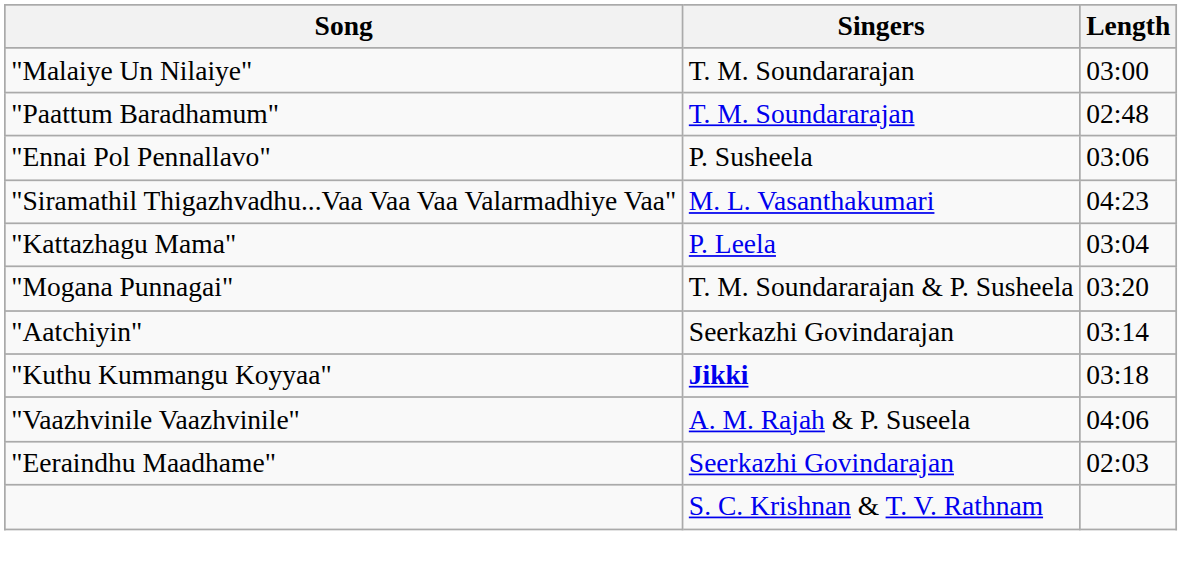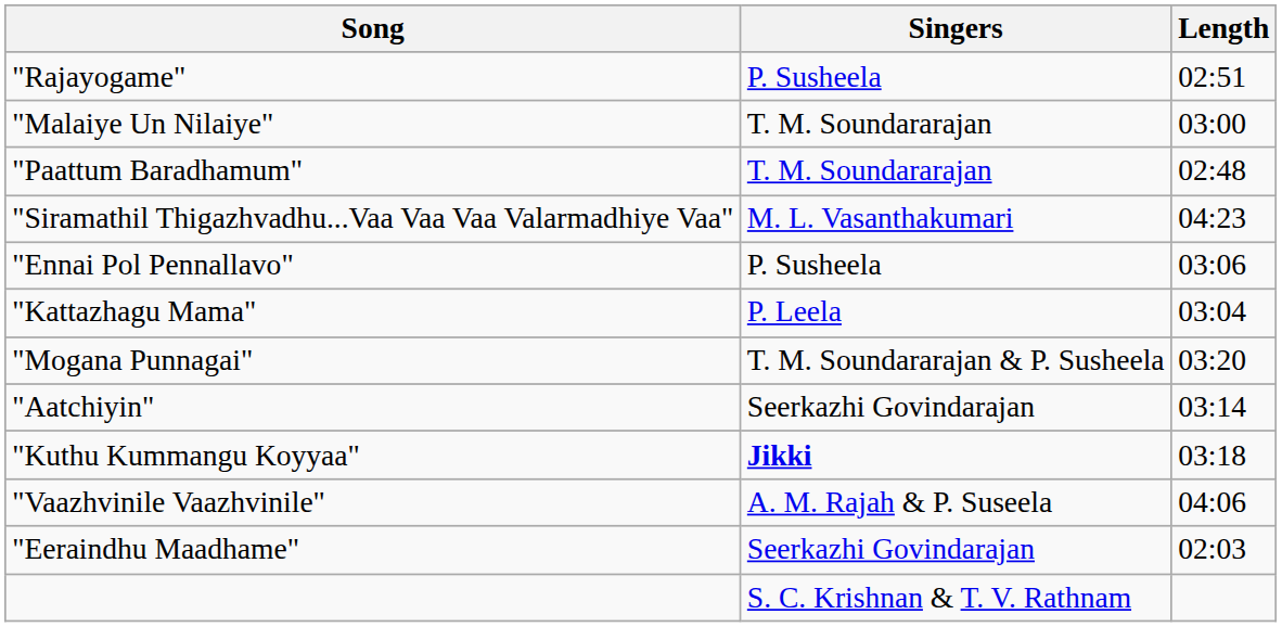+ row: "Rajayogame" | P. Susheela | 02:51
rows swapped: "Ennai Pol Pennallavo" <-> "Siramathil Thigazhvadhu...Vaa Vaa Vaa Valarmadhiye Vaa"
